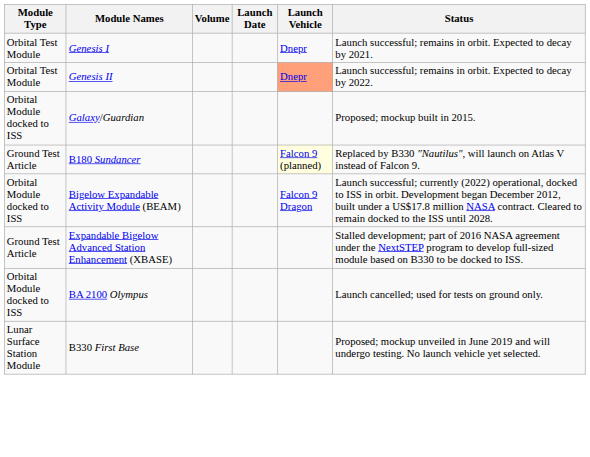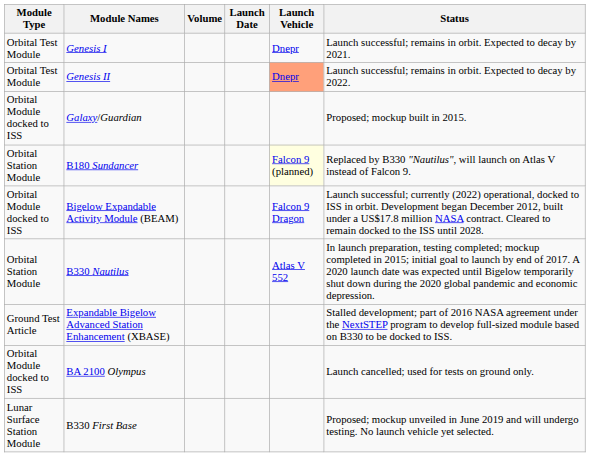B180 Sundancer | Module Type: Ground Test Article -> Orbital Station Module
+ row: Orbital Station Module | B330 Nautilus | Atlas V 552 | In launch preparation, testing completed; mockup completed in 2015; initial goal to launch by end of 2017. A 2020 launch date was expected until Bigelow temporarily shut down during the 2020 global pandemic and economic depression.
